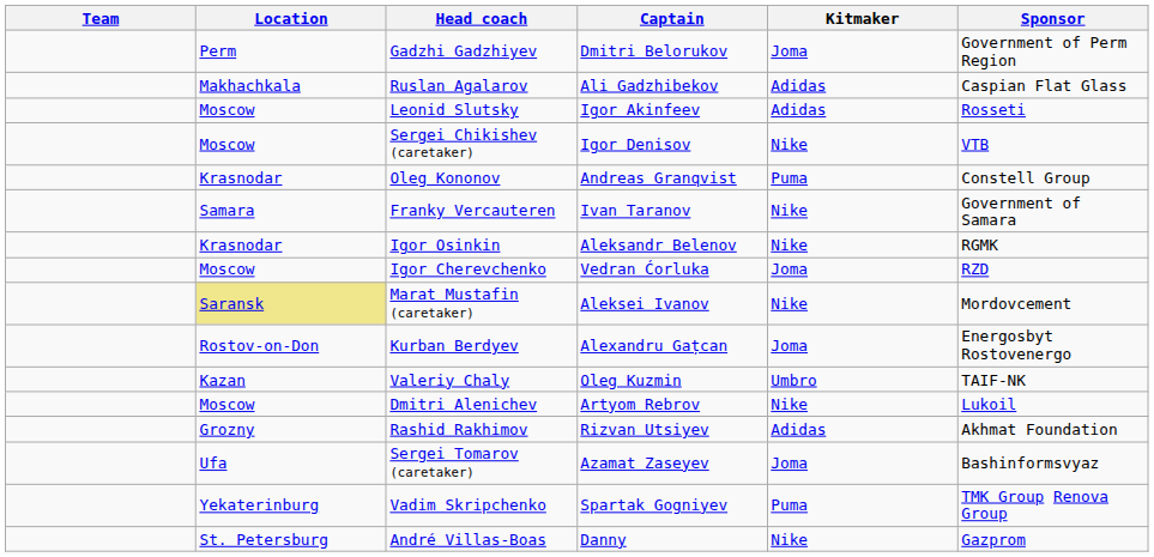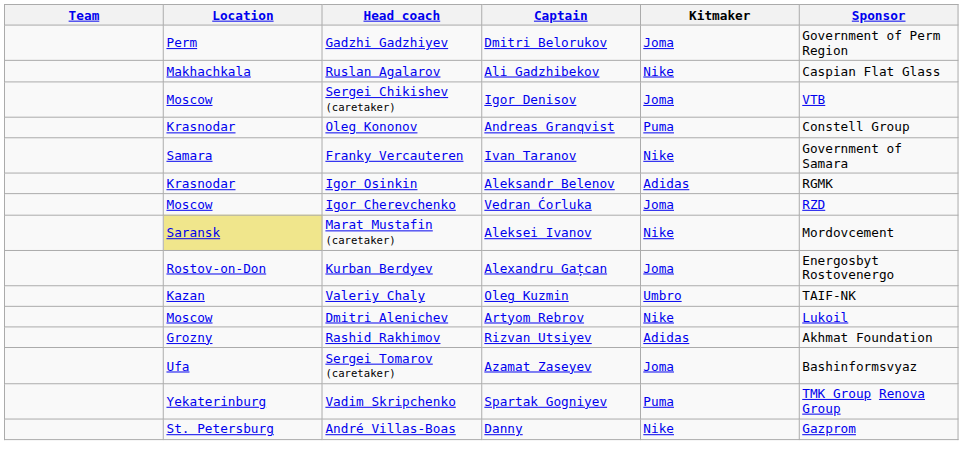Ruslan Agalarov | Kitmaker: Adidas -> Nike
- row: Moscow | Leonid Slutsky | Igor Akinfeev | Adidas | Rosseti
Sergei Chikishev (caretaker) | Kitmaker: Nike -> Joma
Igor Osinkin | Kitmaker: Nike -> Adidas
